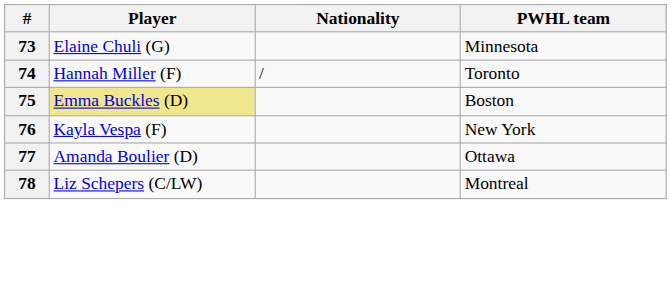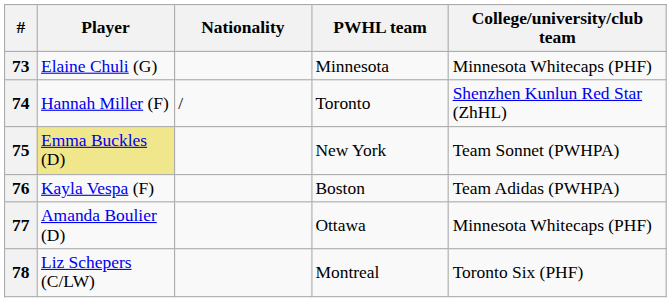+ column: College/university/club team | Minnesota Whitecaps (PHF) | Shenzhen Kunlun Red Star (ZhHL) | Team Sonnet (PWHPA) | Team Adidas (PWHPA) | Minnesota Whitecaps (PHF) | Toronto Six (PHF)
75 | PWHL team: Boston -> New York
76 | PWHL team: New York -> Boston
